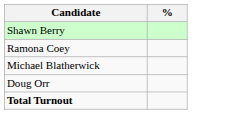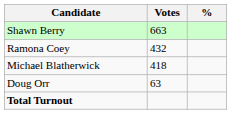+ column: Votes | 663 | 432 | 418 | 63
